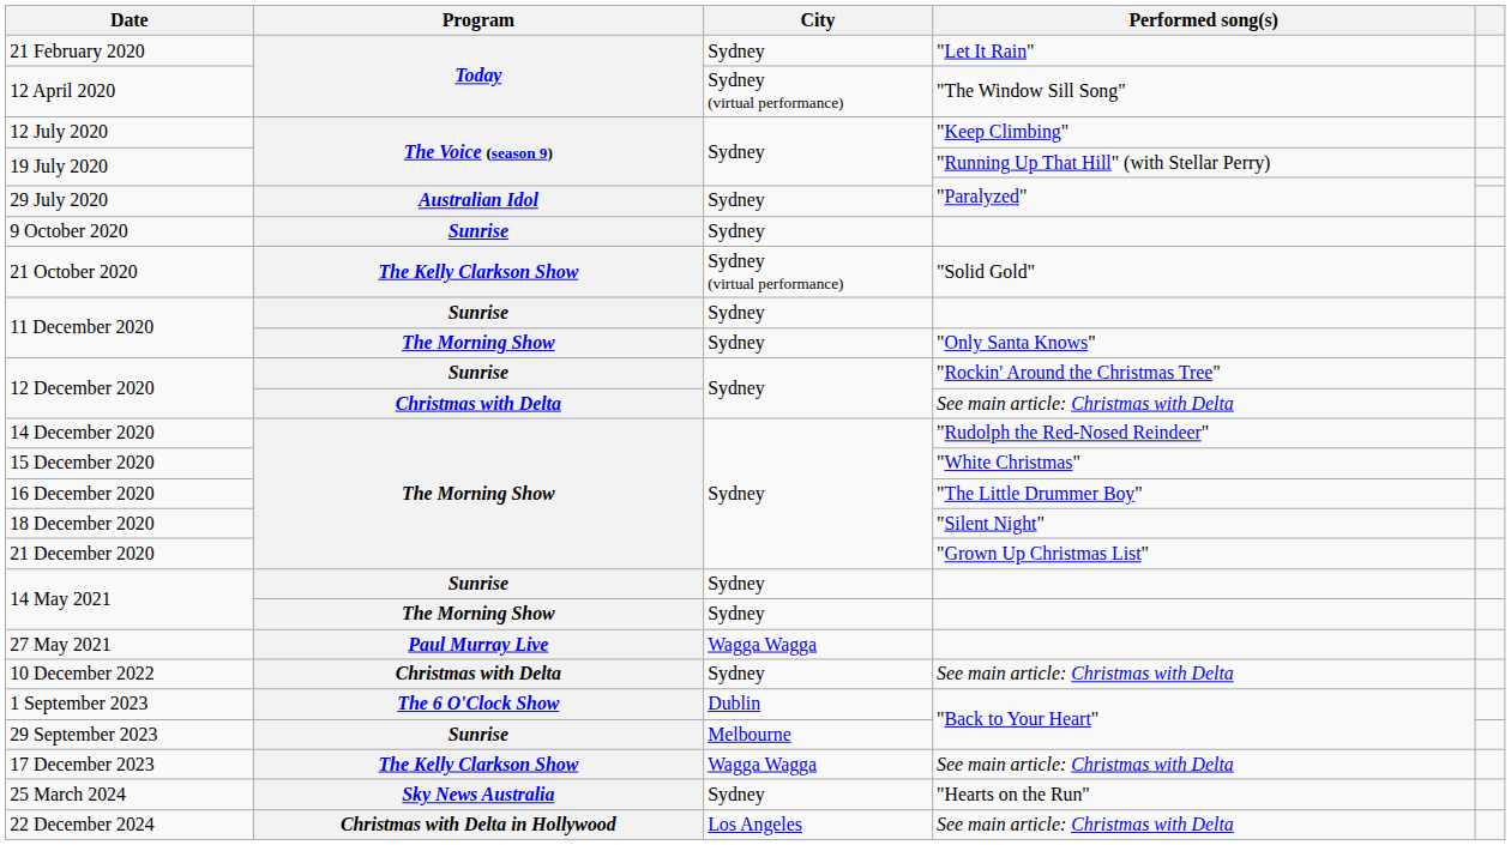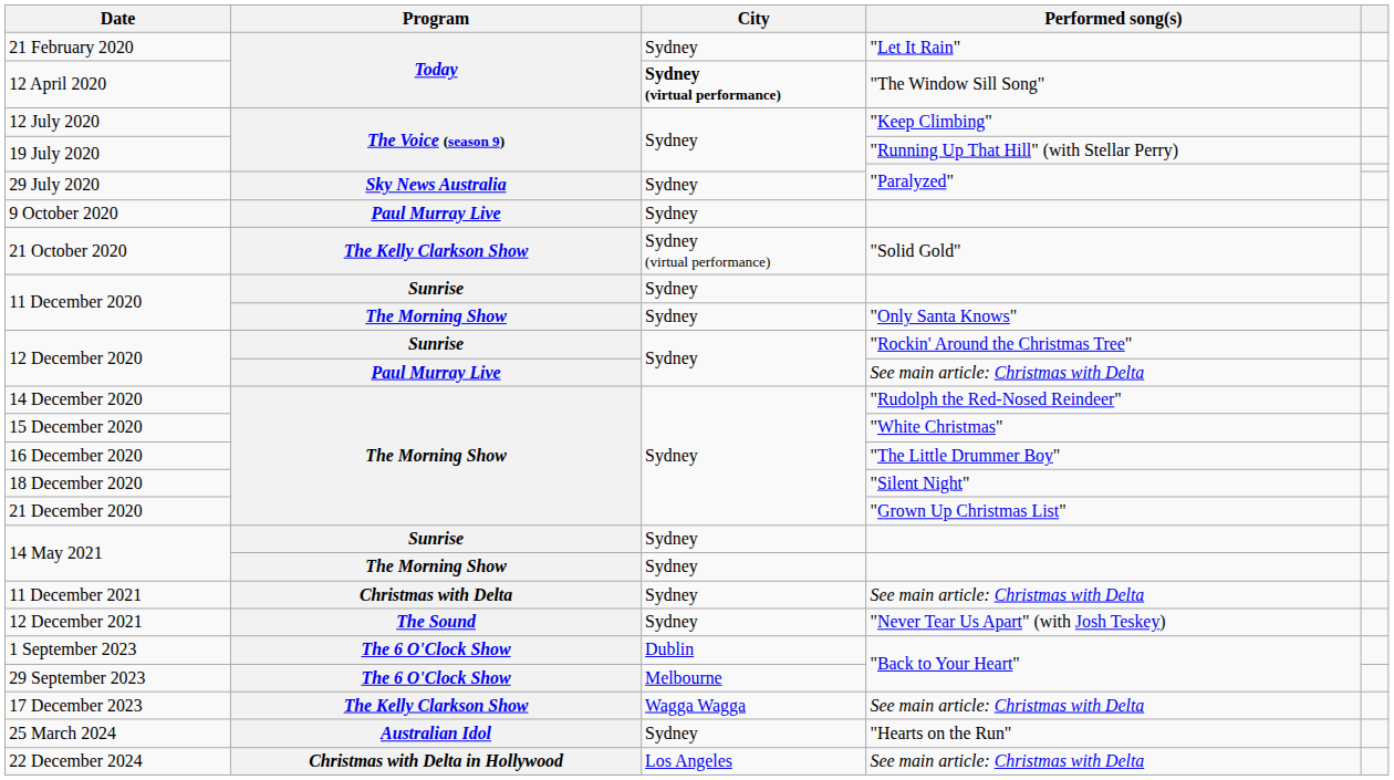12 April 2020 | City: normal -> bold
29 July 2020 | Program: Australian Idol -> Sky News Australia
9 October 2020 | Program: Sunrise -> Paul Murray Live
12 December 2020 / See main article: Christmas with Delta | Program: Christmas with Delta -> Paul Murray Live
- row: 27 May 2021 | Paul Murray Live | Wagga Wagga
+ row: 11 December 2021 | Christmas with Delta | Sydney | See main article: Christmas with Delta
+ row: 12 December 2021 | The Sound | Sydney | "Never Tear Us Apart" (with Josh Teskey)
- row: 10 December 2022 | Christmas with Delta | Sydney | See main article: Christmas with Delta
29 September 2023 | Program: Sunrise -> The 6 O'Clock Show
25 March 2024 | Program: Sky News Australia -> Australian Idol
